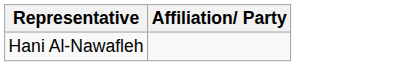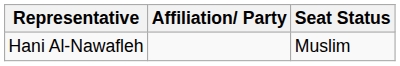+ column: Seat Status | Muslim
